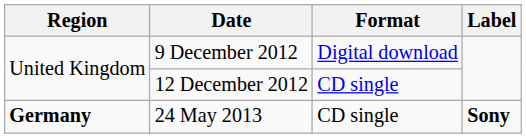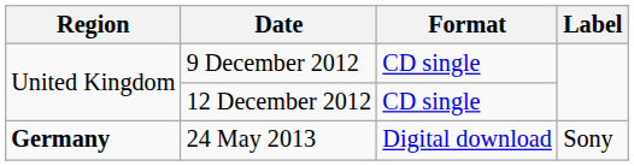9 December 2012 | Format: Digital download -> CD single
24 May 2013 | Format: CD single -> Digital download
24 May 2013 | Label: bold -> normal
